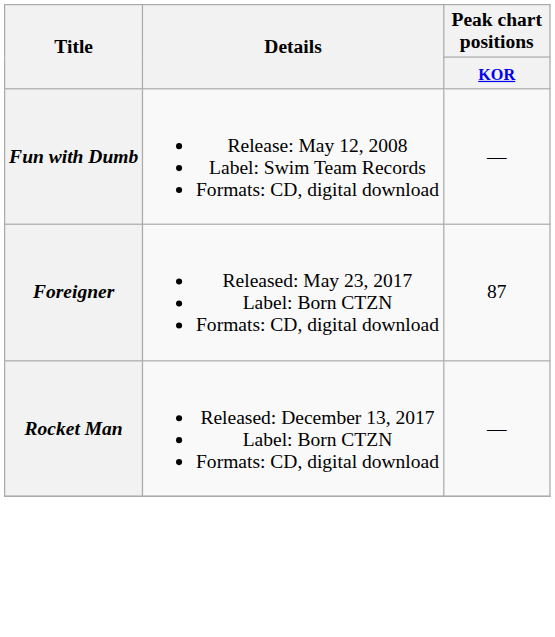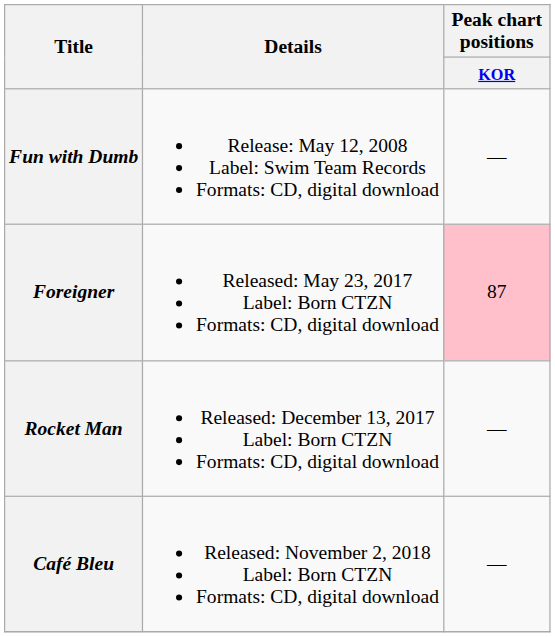Foreigner | Peak chart positions / KOR: no background -> pink background
+ row: Café Bleu | Released: November 2, 2018 Label: Born CTZN Formats: CD, digital download | —
